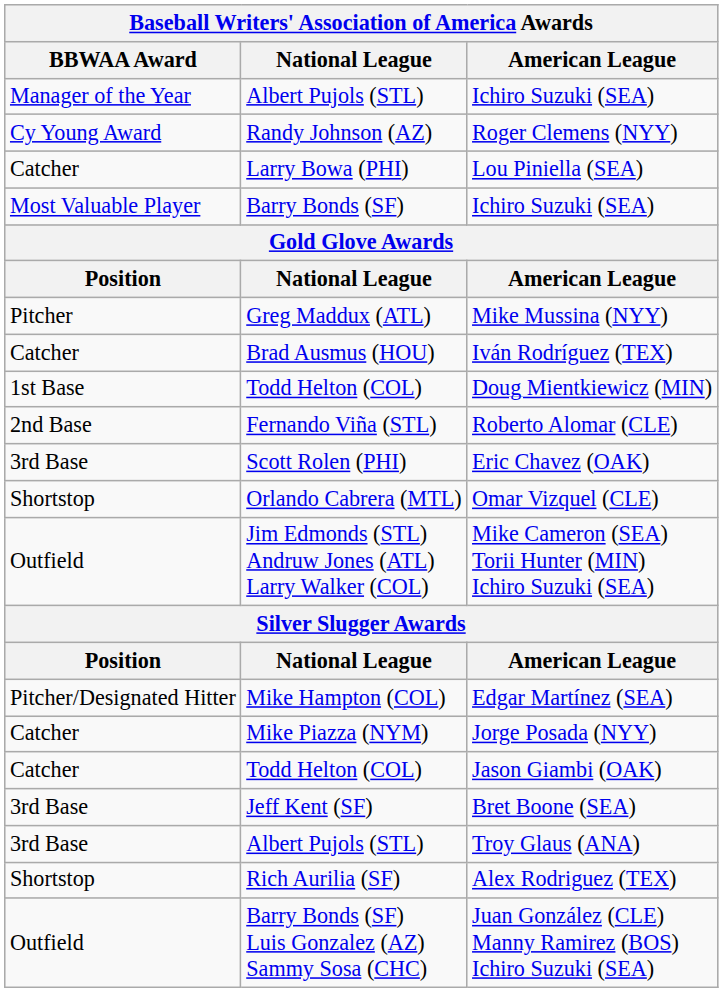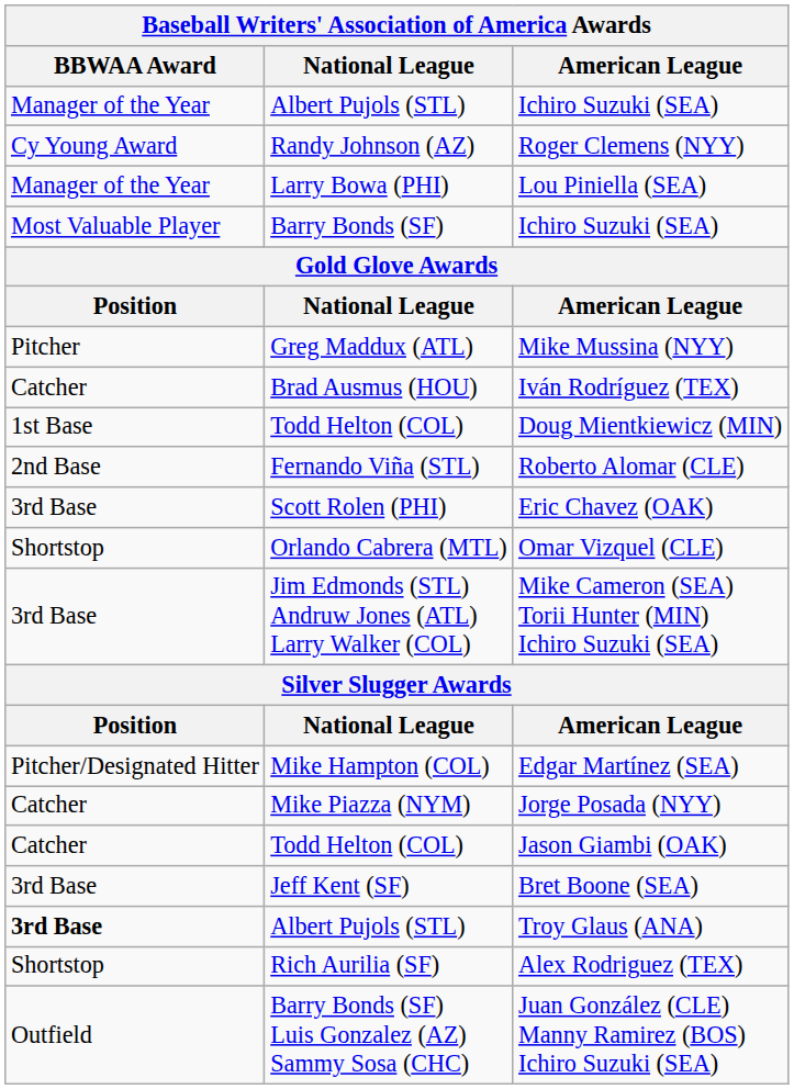Lou Piniella (SEA) | BBWAA Award: Catcher -> Manager of the Year
Mike Cameron (SEA) Torii Hunter (MIN) Ichiro Suzuki (SEA) | BBWAA Award: Outfield -> 3rd Base
Troy Glaus (ANA) | BBWAA Award: normal -> bold
